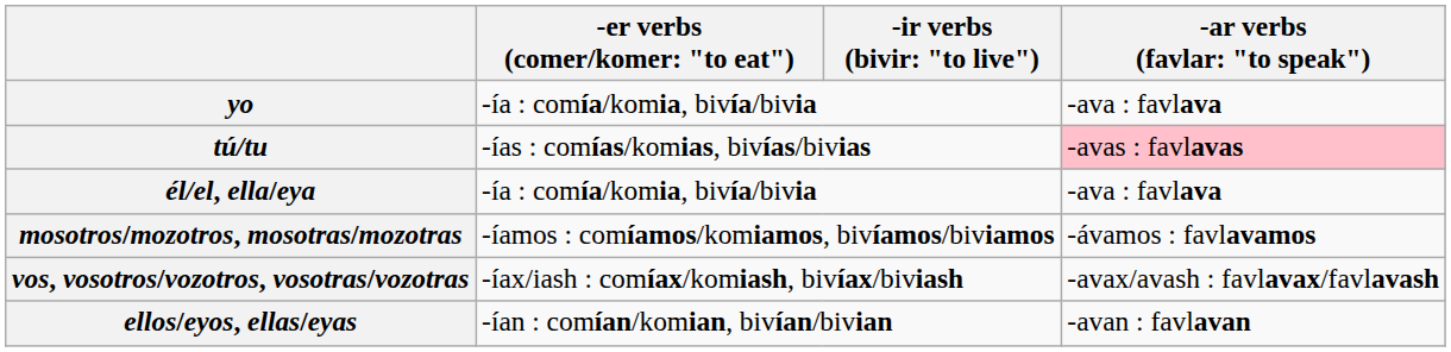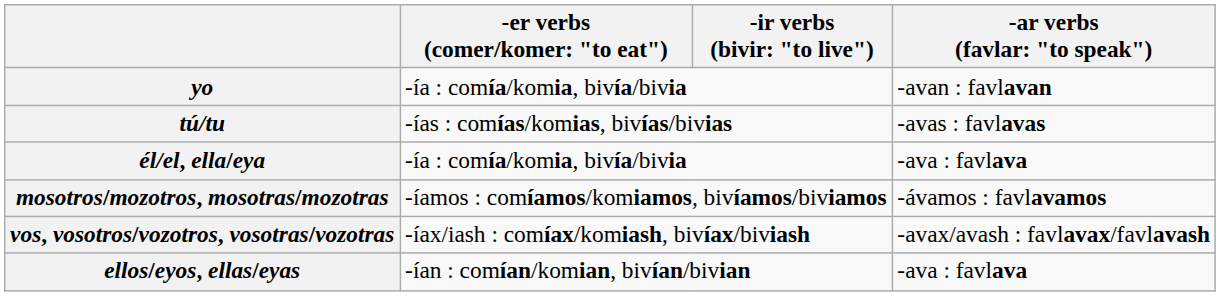yo | column 4: -ava : favlava -> -avan : favlavan
tú/tu | column 4: pink background -> no background
ellos/eyos, ellas/eyas | column 4: -avan : favlavan -> -ava : favlava
